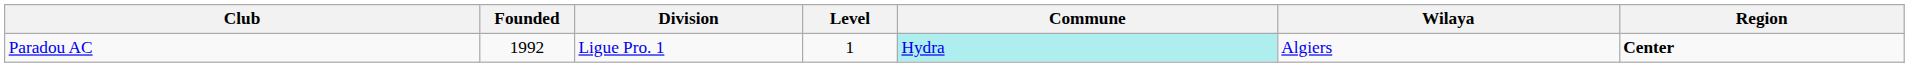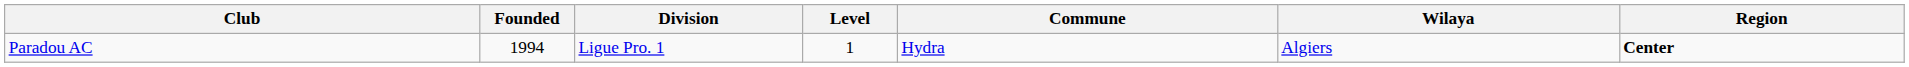Paradou AC | Founded: 1992 -> 1994
Paradou AC | Commune: paleturquoise background -> no background
